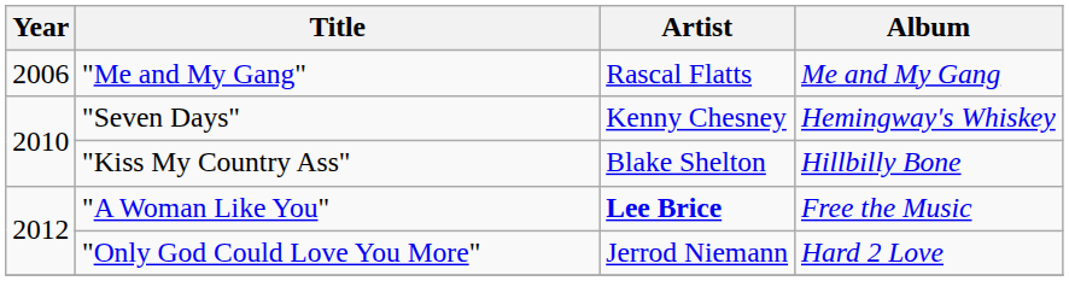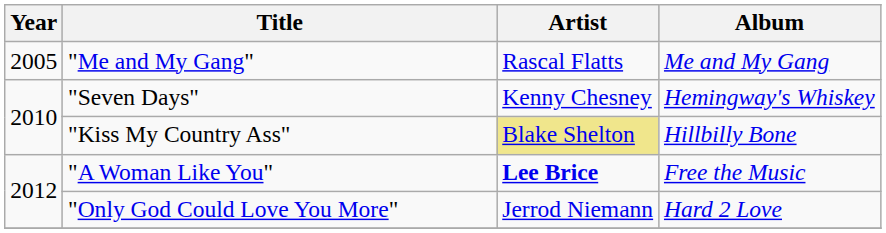"Me and My Gang" | Year: 2006 -> 2005
"Kiss My Country Ass" | Artist: no background -> khaki background
